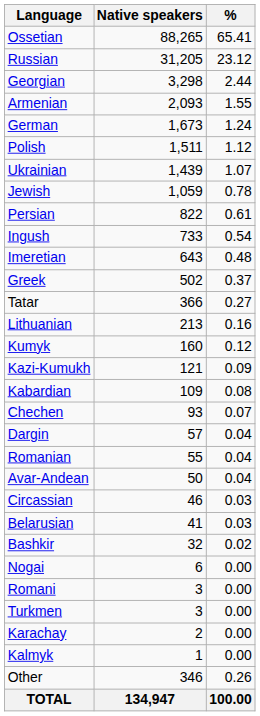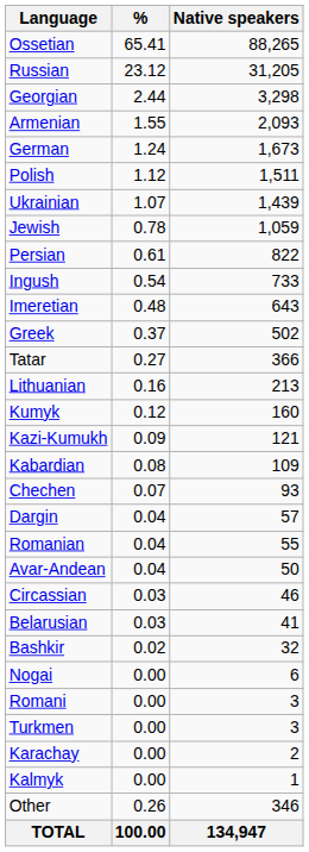columns swapped: Native speakers <-> %
